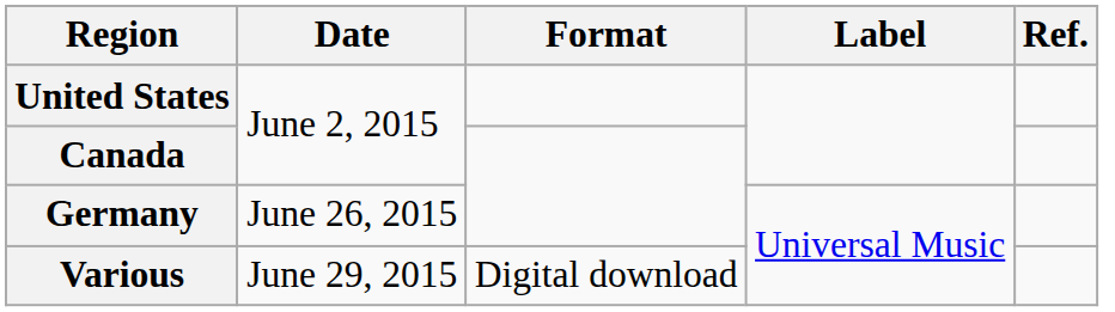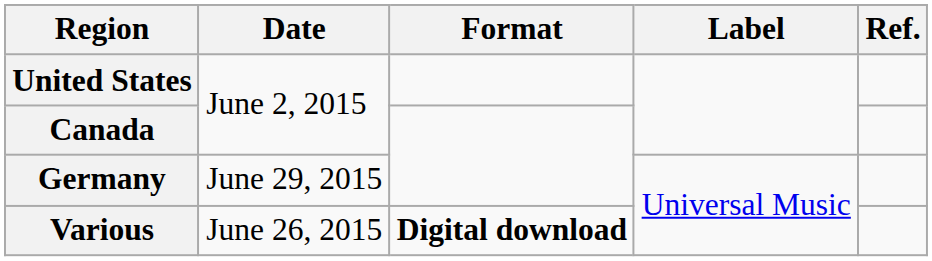Germany | Date: June 26, 2015 -> June 29, 2015
Various | Date: June 29, 2015 -> June 26, 2015
Various | Format: normal -> bold
